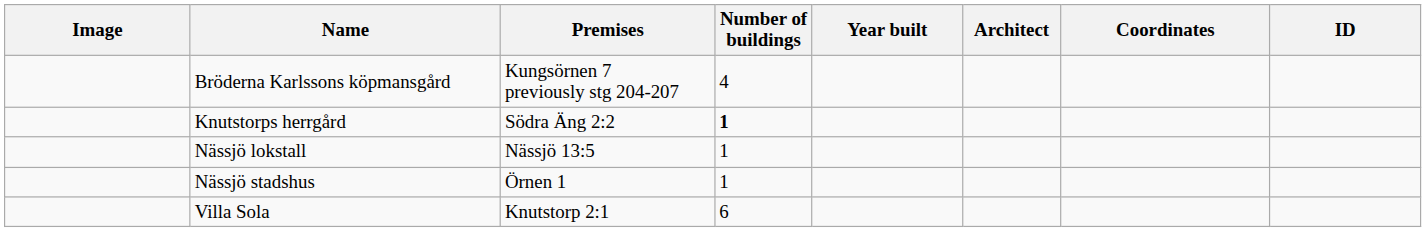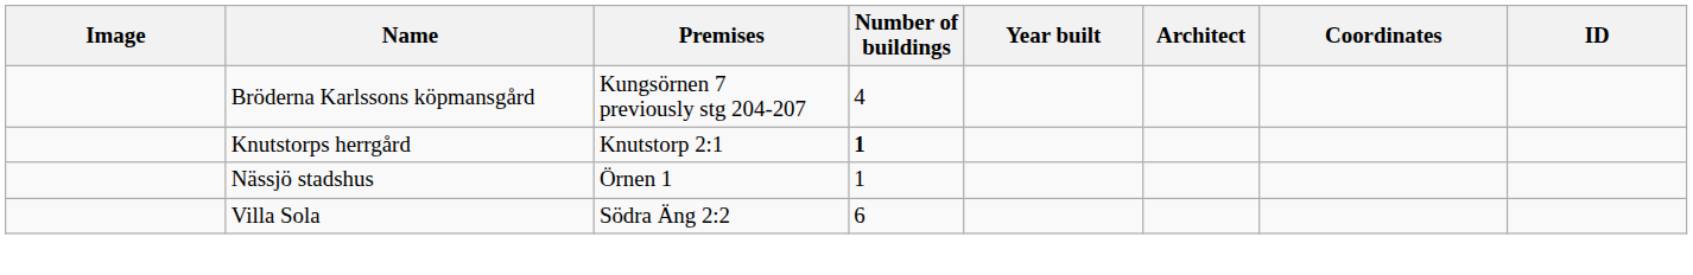Knutstorps herrgård | Premises: Södra Äng 2:2 -> Knutstorp 2:1
- row: Nässjö lokstall | Nässjö 13:5 | 1
Villa Sola | Premises: Knutstorp 2:1 -> Södra Äng 2:2
